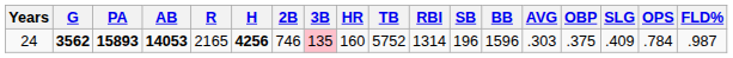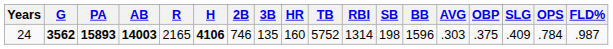24 | AB: 14053 -> 14003
24 | H: 4256 -> 4106
24 | 3B: pink background -> no background
24 | SB: 196 -> 198
